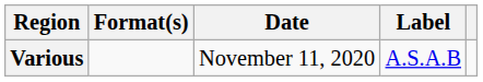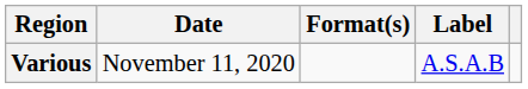columns swapped: Date <-> Format(s)
